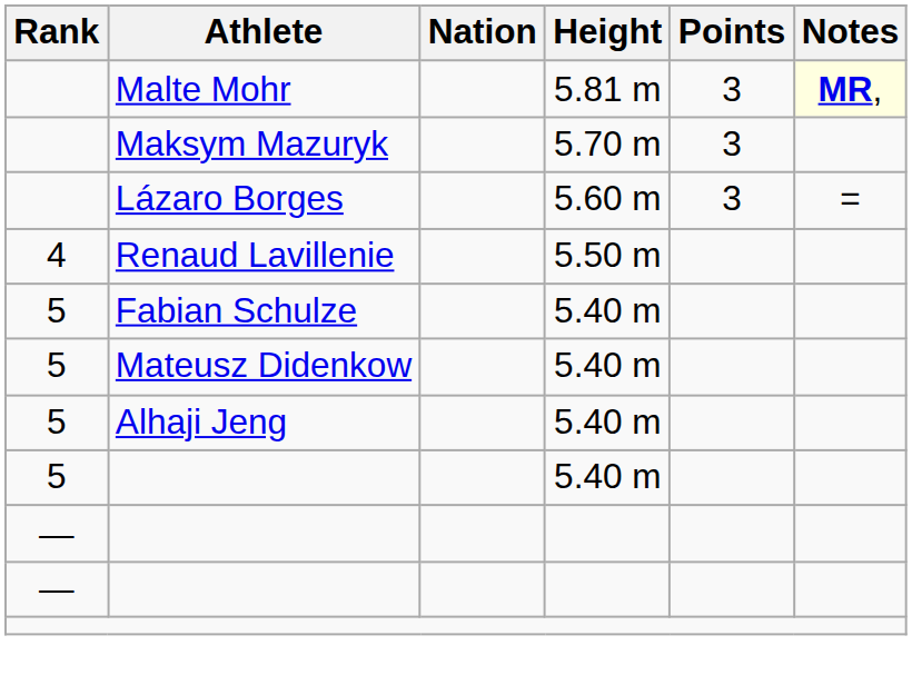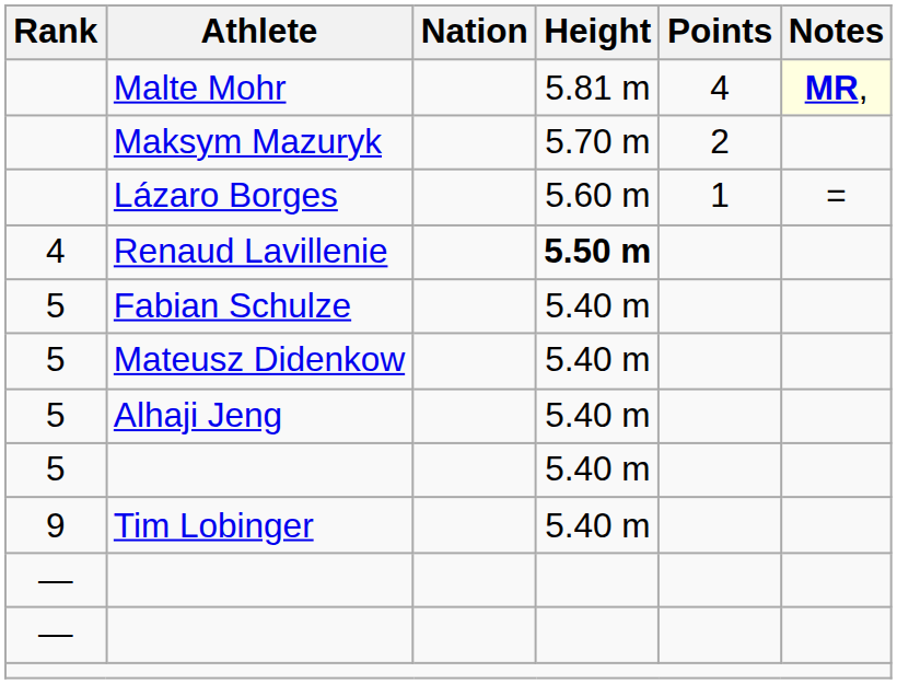Malte Mohr | Points: 3 -> 4
Maksym Mazuryk | Points: 3 -> 2
Lázaro Borges | Points: 3 -> 1
Renaud Lavillenie | Height: normal -> bold
+ row: 9 | Tim Lobinger | 5.40 m
